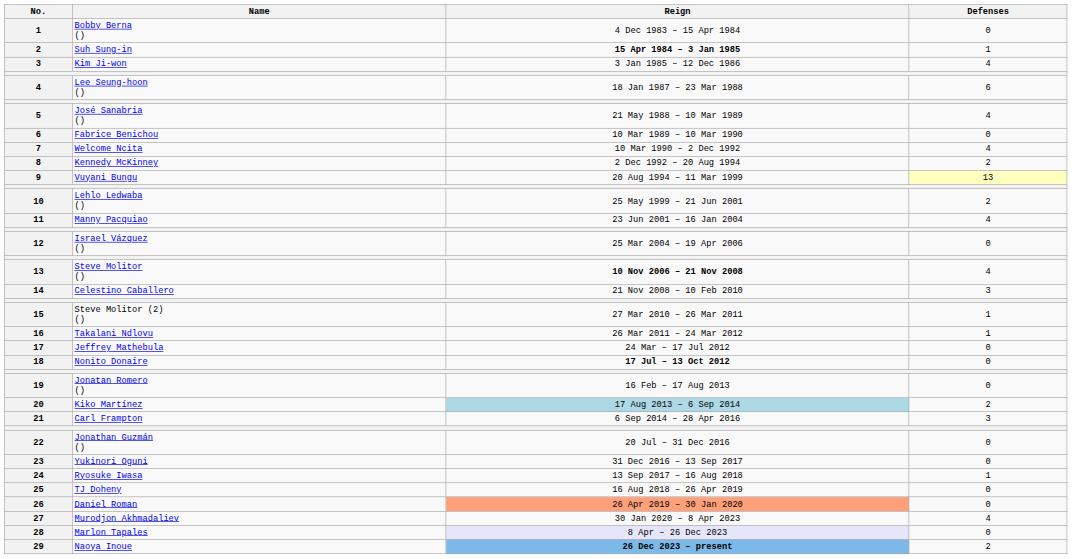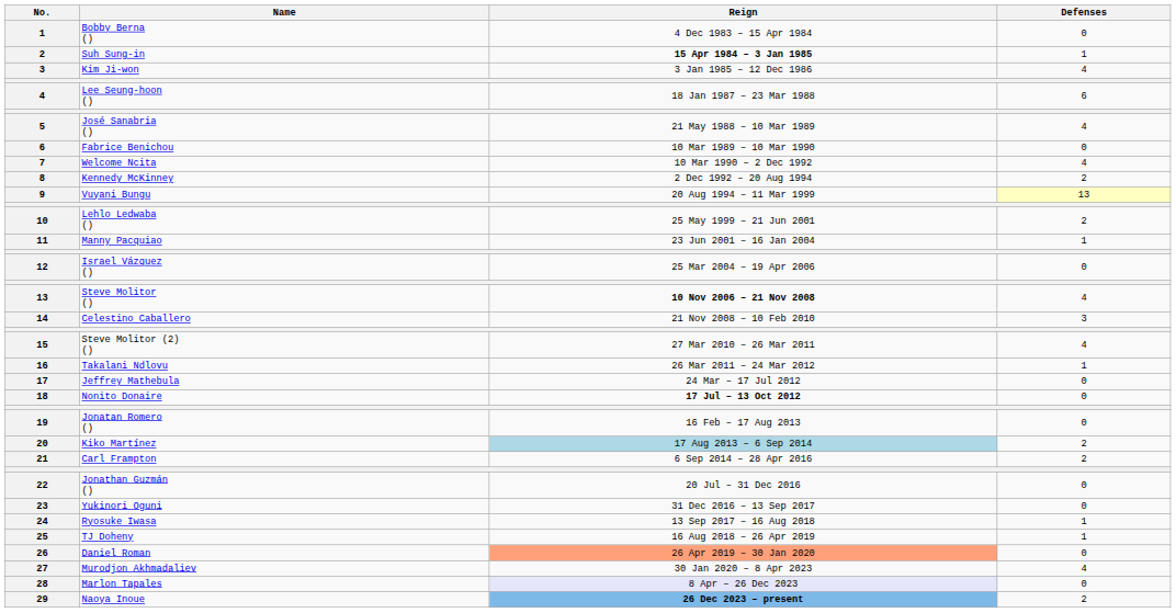Manny Pacquiao | Defenses: 4 -> 1
Steve Molitor (2) () | Defenses: 1 -> 4
Carl Frampton | Defenses: 3 -> 2
TJ Doheny | Defenses: 0 -> 1
